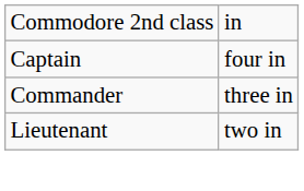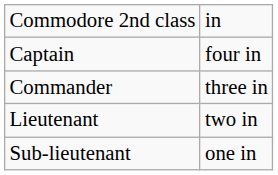+ row: Sub-lieutenant | one in
